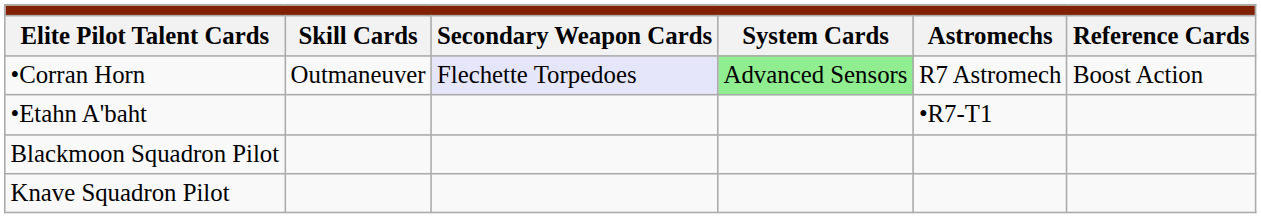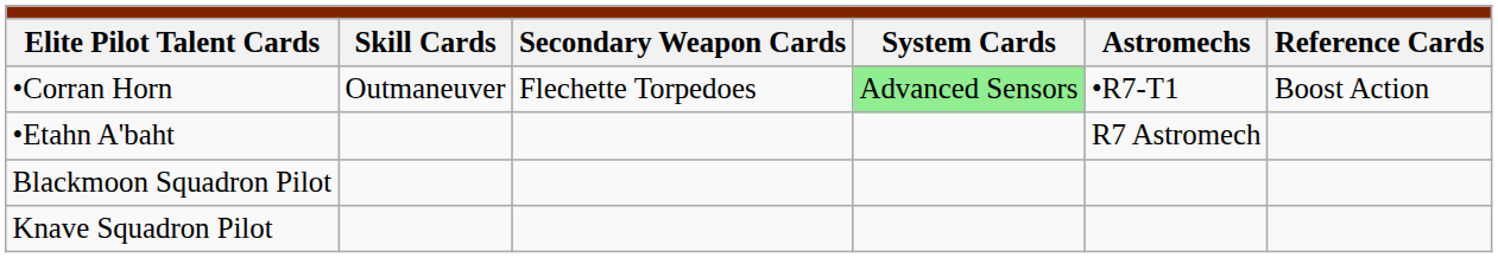•Corran Horn | column 3: lavender background -> no background
•Corran Horn | column 5: R7 Astromech -> •R7-T1
•Etahn A'baht | column 5: •R7-T1 -> R7 Astromech
